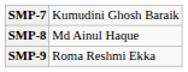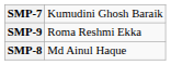rows swapped: SMP-8 <-> SMP-9
